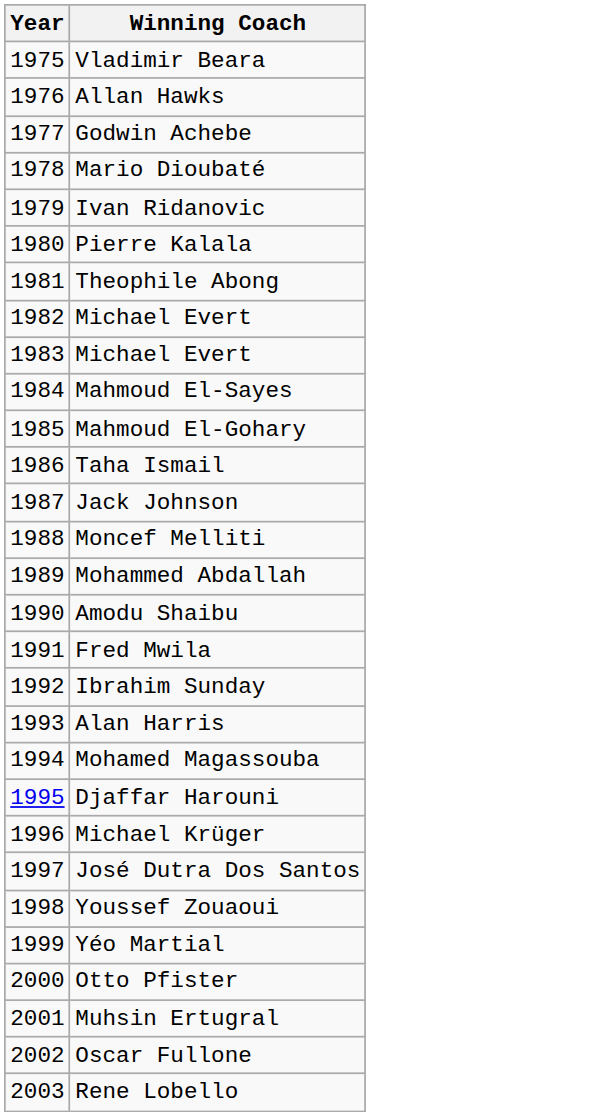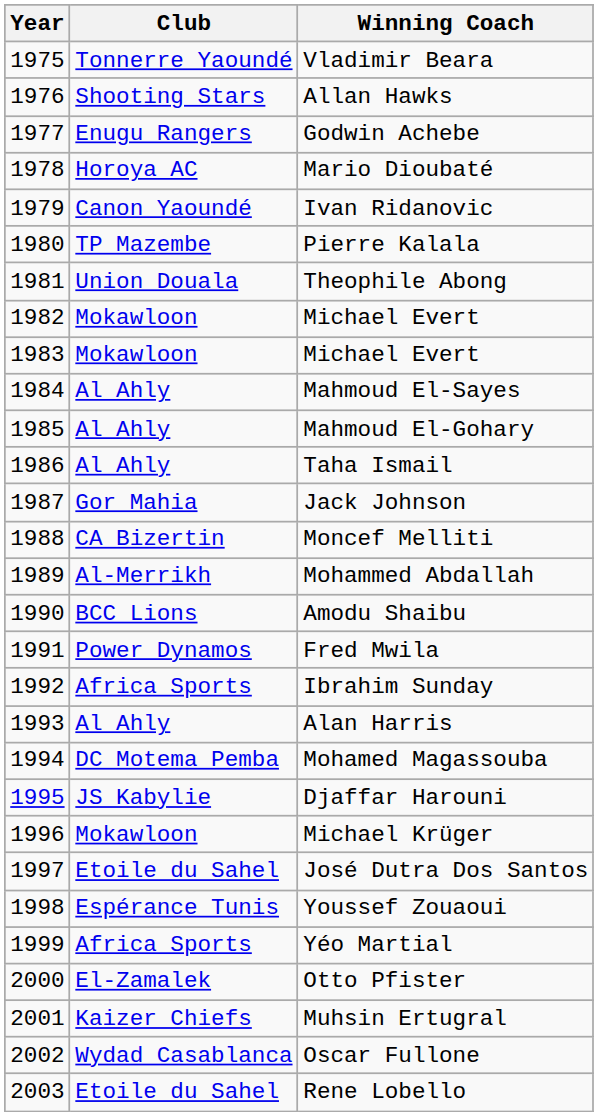+ column: Club | Tonnerre Yaoundé | Shooting Stars | Enugu Rangers | Horoya AC | Canon Yaoundé | TP Mazembe | Union Douala | Mokawloon | Mokawloon | Al Ahly | Al Ahly | Al Ahly | Gor Mahia | CA Bizertin | Al-Merrikh | BCC Lions | Power Dynamos | Africa Sports | Al Ahly | DC Motema Pemba | JS Kabylie | Mokawloon | Etoile du Sahel | Espérance Tunis | Africa Sports | El-Zamalek | Kaizer Chiefs | Wydad Casablanca | Etoile du Sahel
